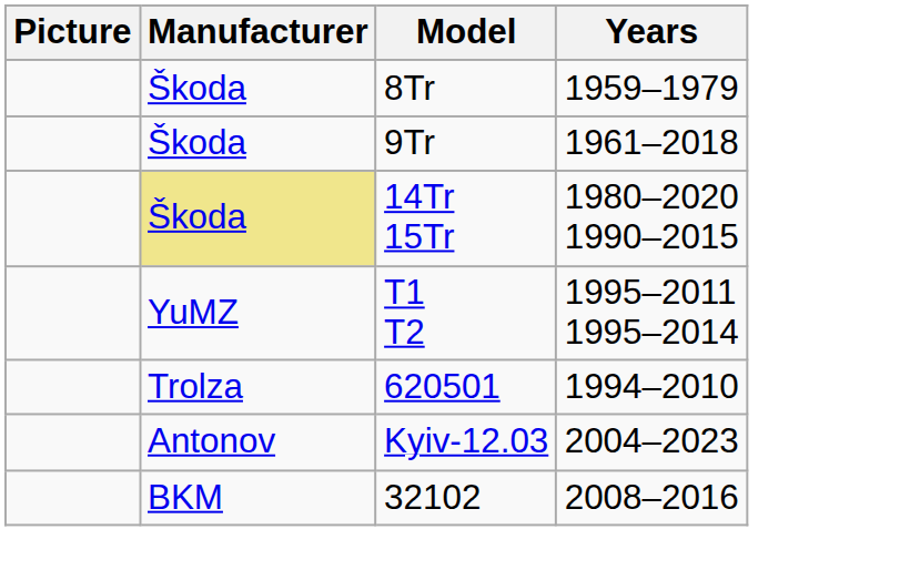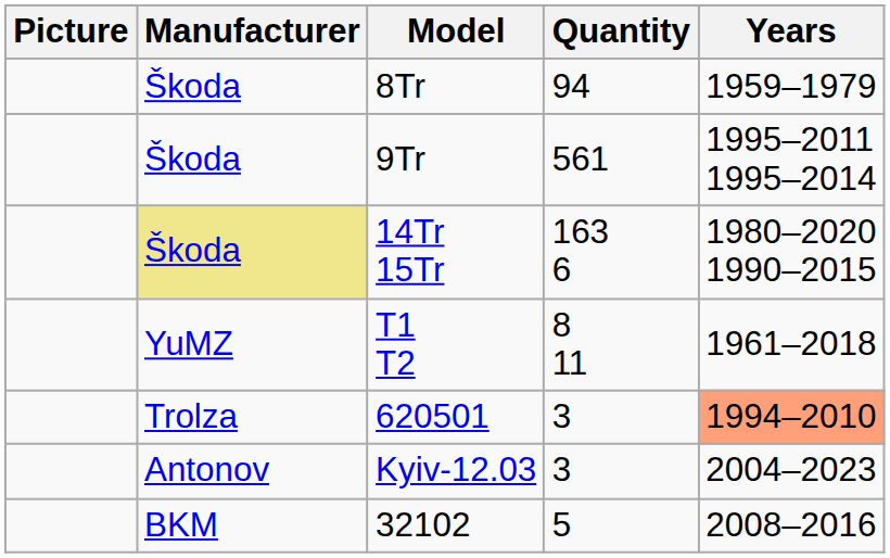+ column: Quantity | 94 | 561 | 163 6 | 8 11 | 3 | 3 | 5
9Tr | Years: 1961–2018 -> 1995–2011 1995–2014
T1 T2 | Years: 1995–2011 1995–2014 -> 1961–2018
620501 | Years: no background -> lightsalmon background
